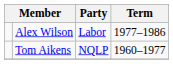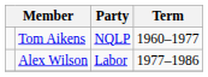rows swapped: Tom Aikens <-> Alex Wilson
